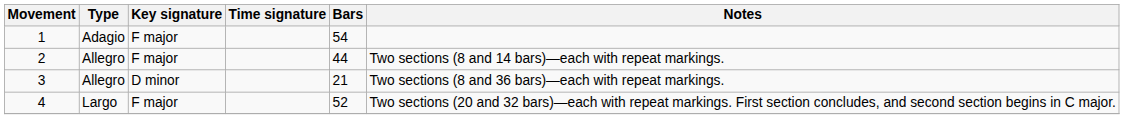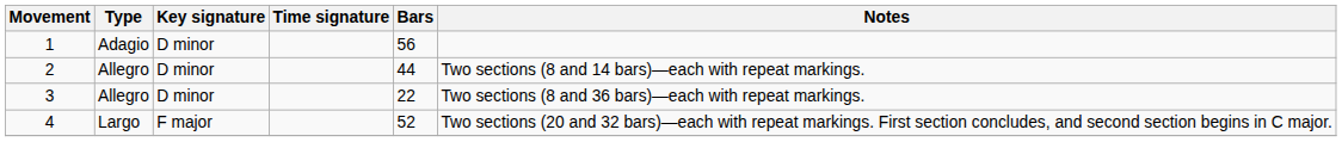1 | Key signature: F major -> D minor
1 | Bars: 54 -> 56
2 | Key signature: F major -> D minor
3 | Bars: 21 -> 22
